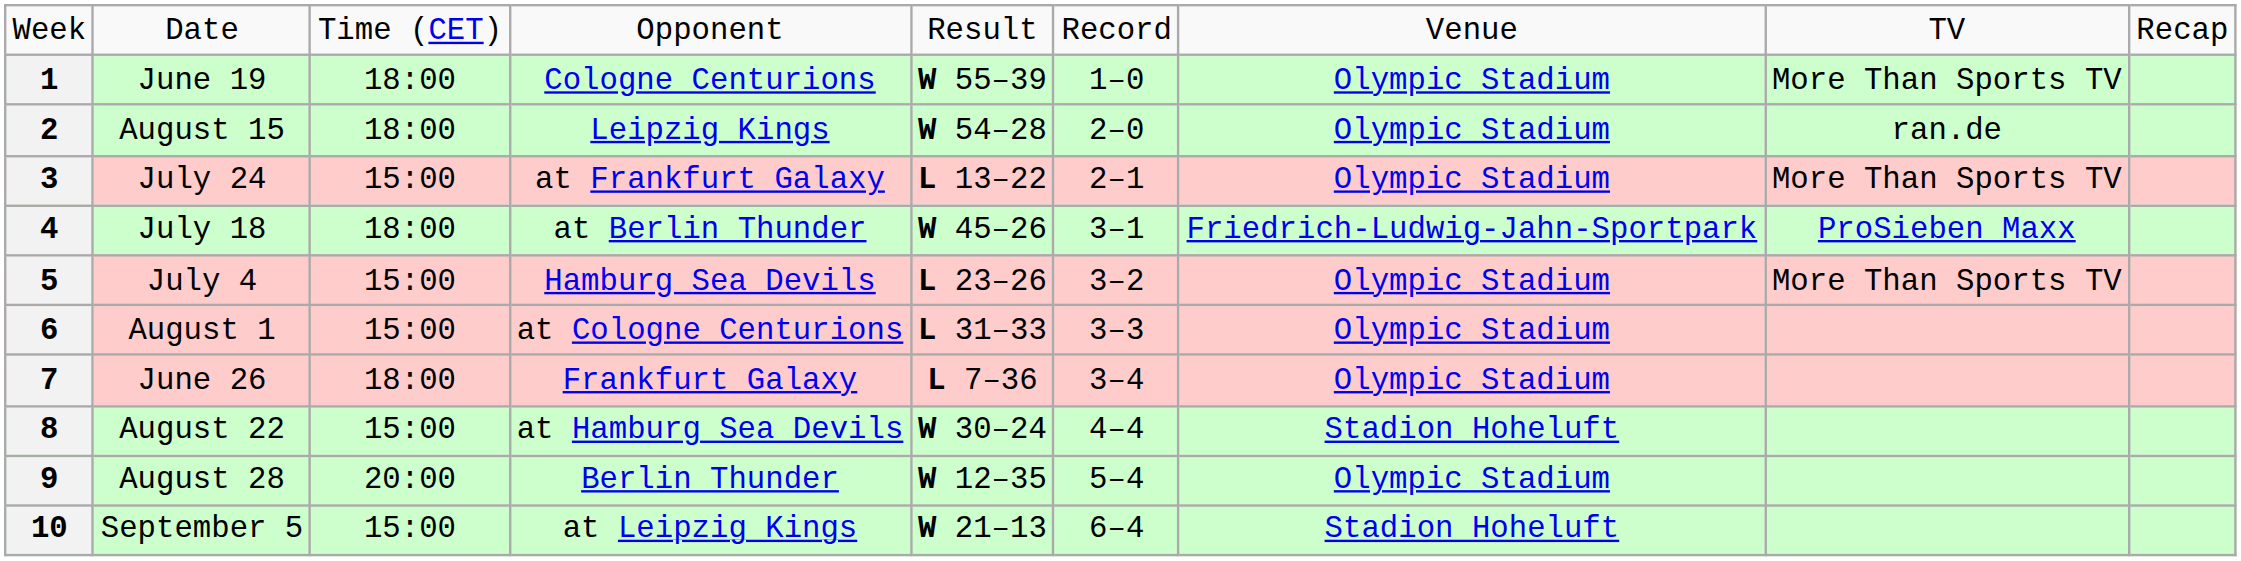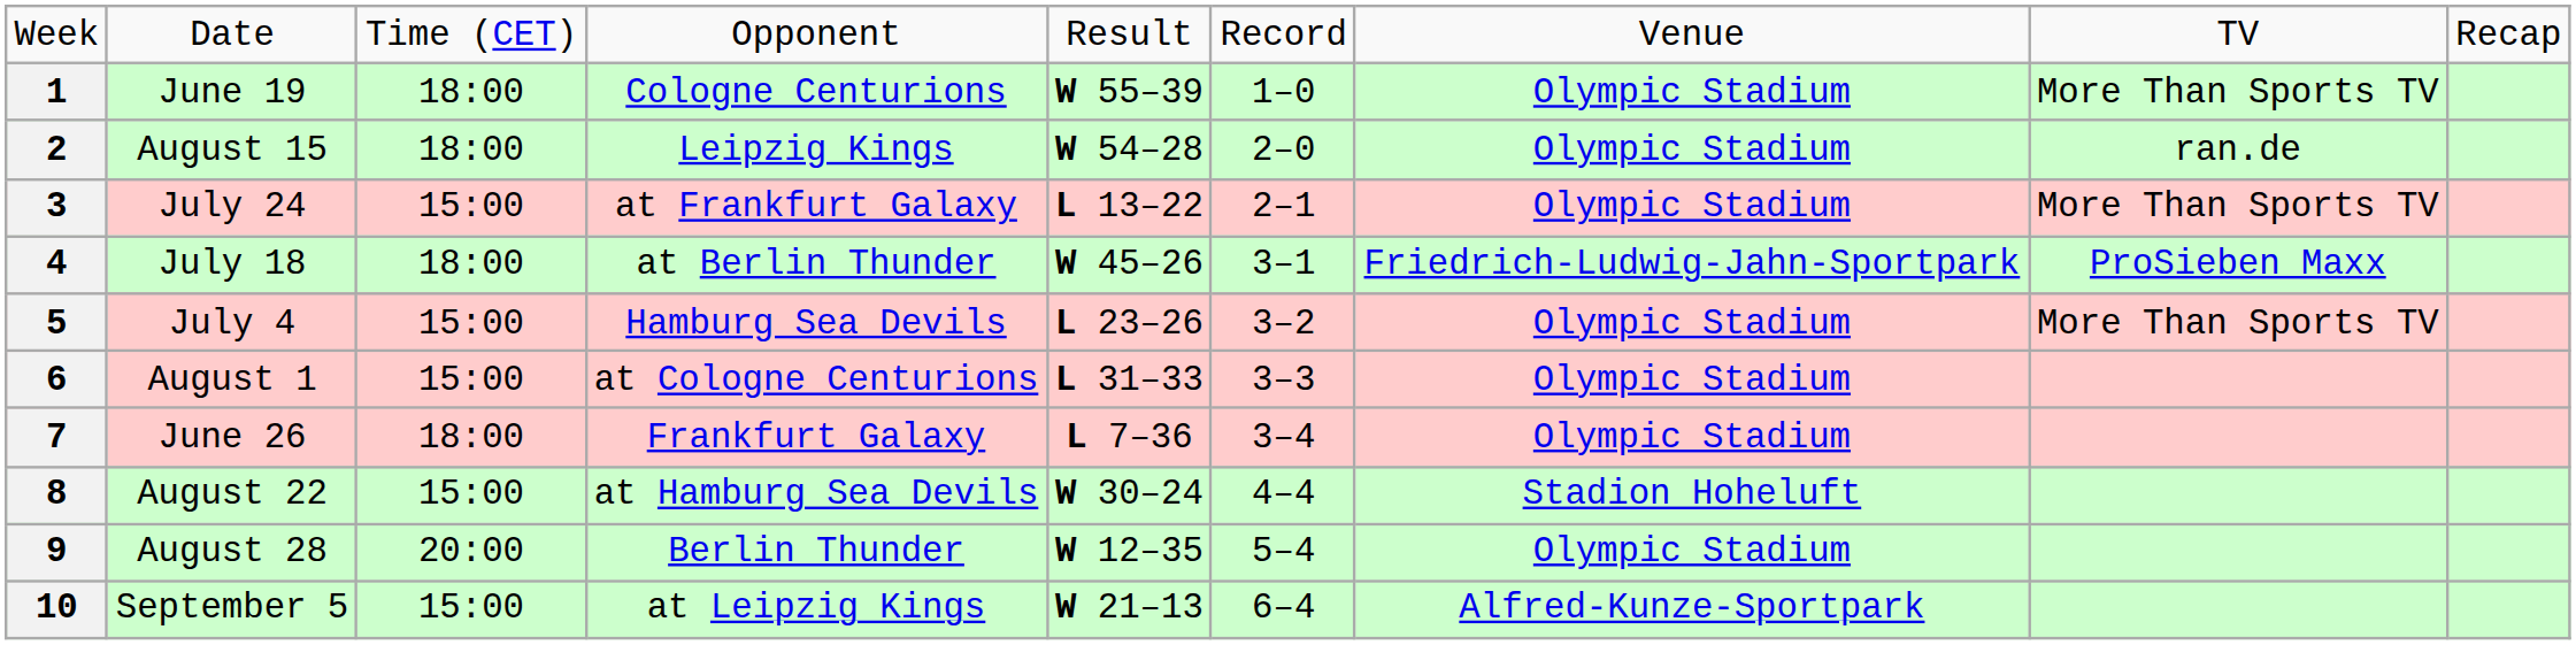10 | column 7: Stadion Hoheluft -> Alfred-Kunze-Sportpark
